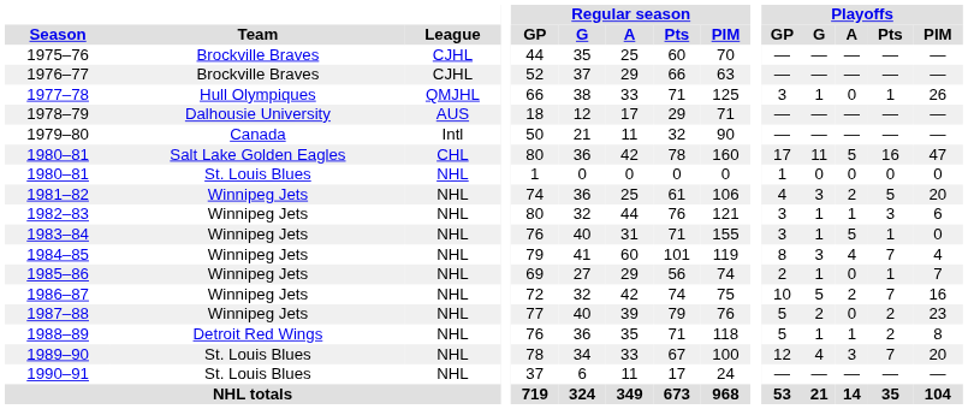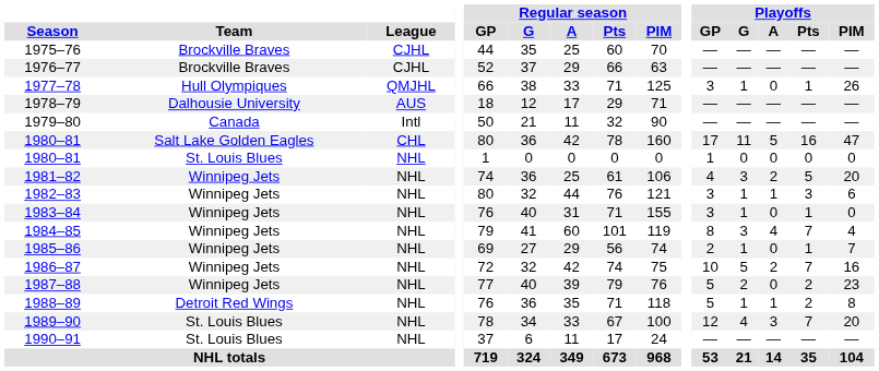1983–84 | Playoffs / A: 5 -> 0
